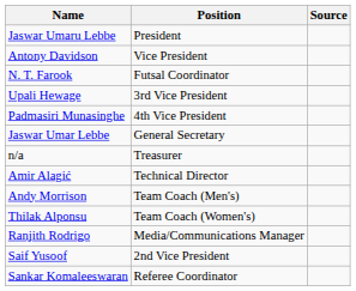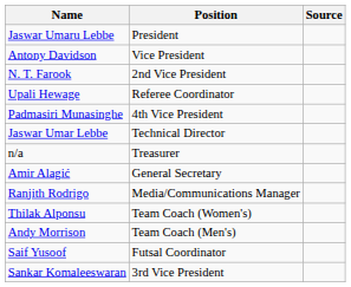N. T. Farook | Position: Futsal Coordinator -> 2nd Vice President
Upali Hewage | Position: 3rd Vice President -> Referee Coordinator
Jaswar Umar Lebbe | Position: General Secretary -> Technical Director
Amir Alagić | Position: Technical Director -> General Secretary
rows swapped: Andy Morrison <-> Ranjith Rodrigo
Saif Yusoof | Position: 2nd Vice President -> Futsal Coordinator
Sankar Komaleeswaran | Position: Referee Coordinator -> 3rd Vice President
